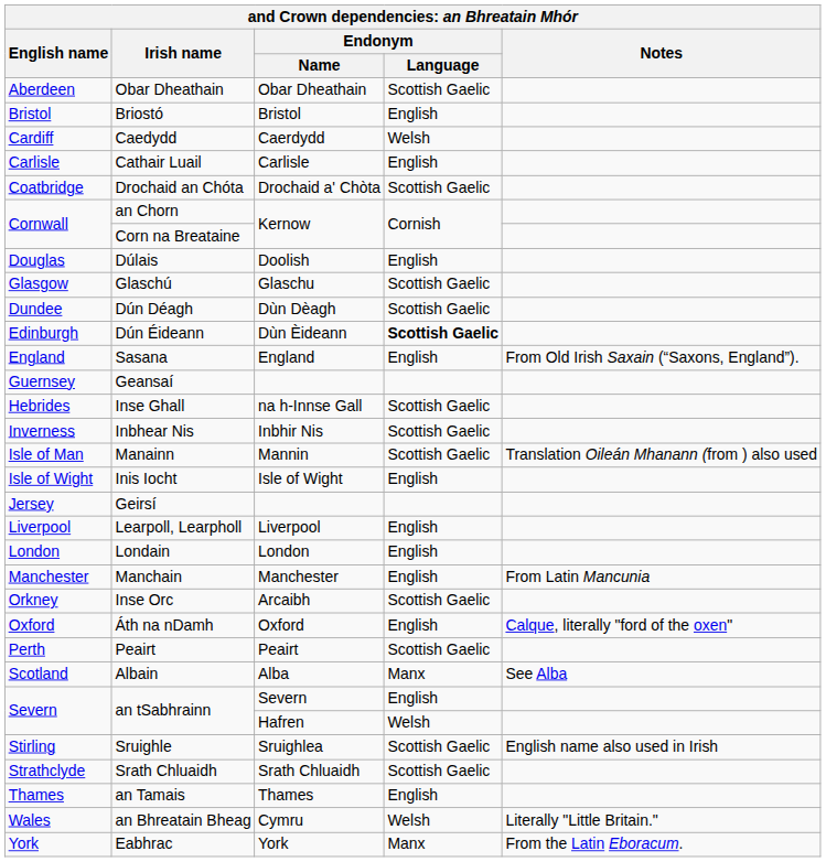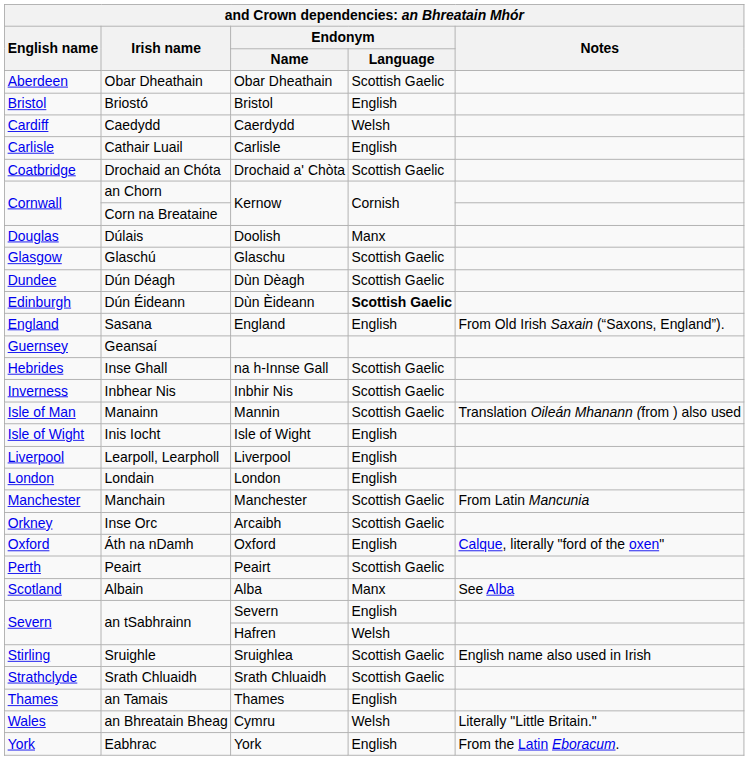Dúlais | Endonym / Language: English -> Manx
- row: Jersey | Geirsí
Manchain | Endonym / Language: English -> Scottish Gaelic
Eabhrac | Endonym / Language: Manx -> English
